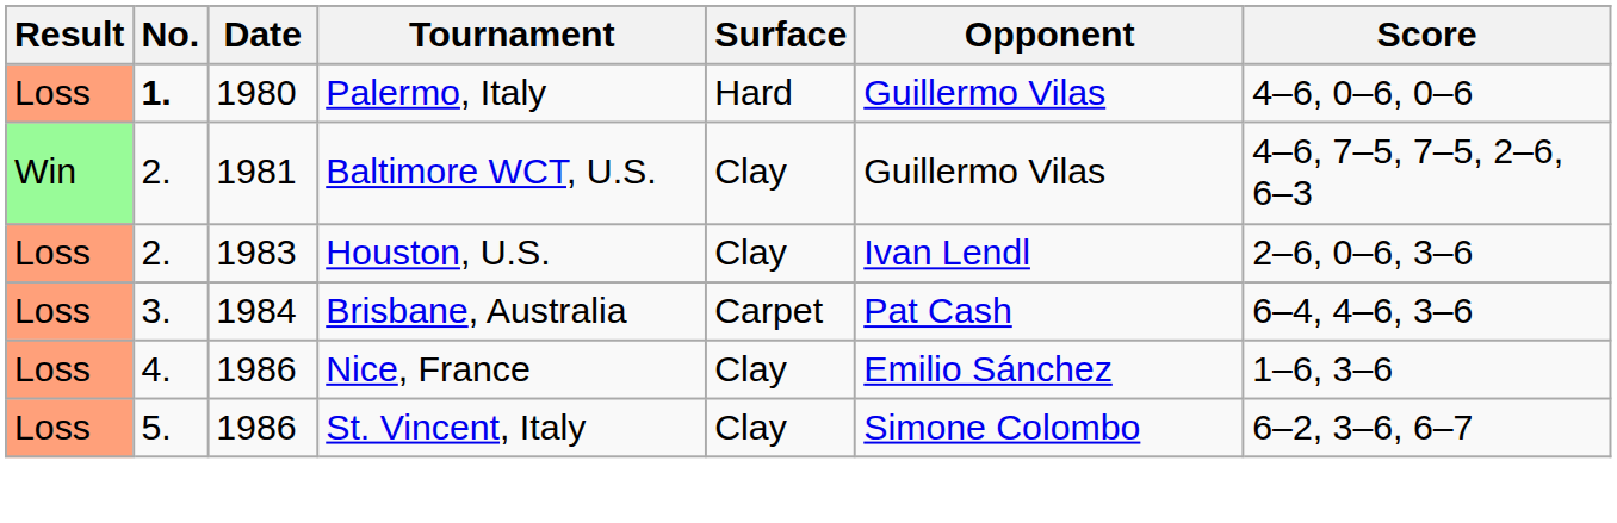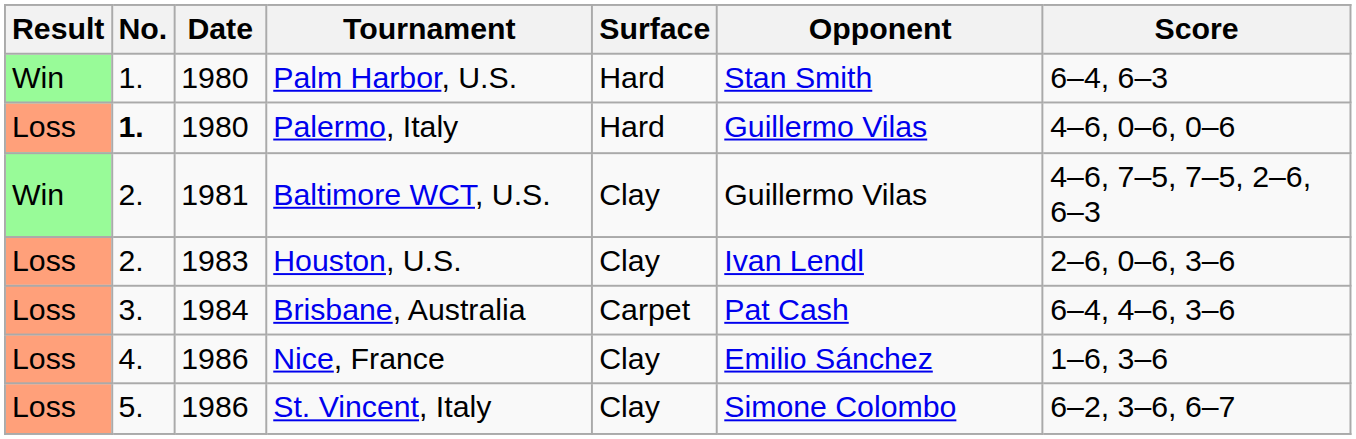+ row: Win | 1. | 1980 | Palm Harbor, U.S. | Hard | Stan Smith | 6–4, 6–3
